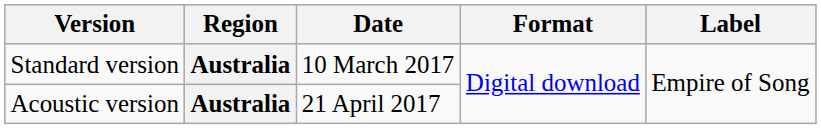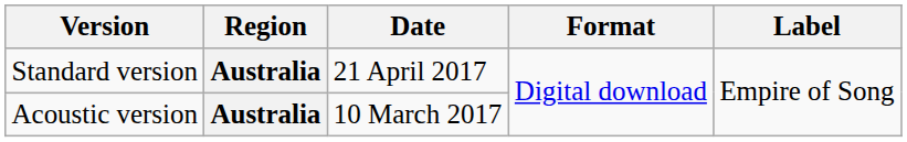Standard version | Date: 10 March 2017 -> 21 April 2017
Acoustic version | Date: 21 April 2017 -> 10 March 2017
